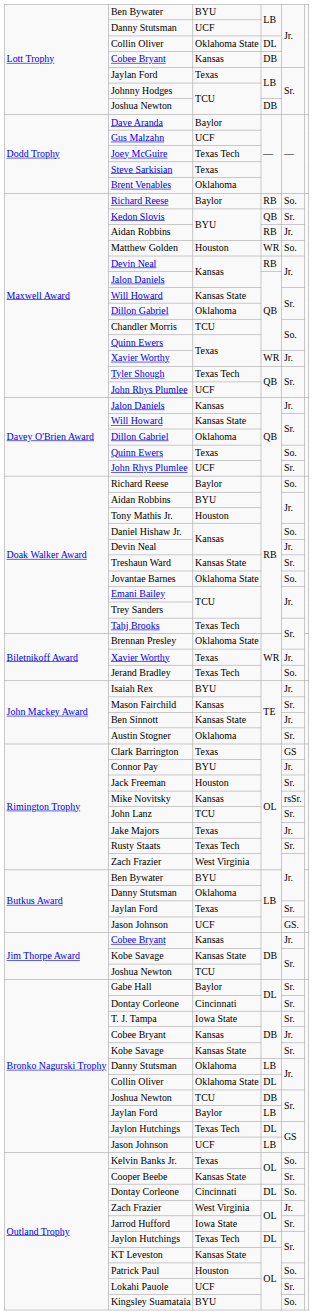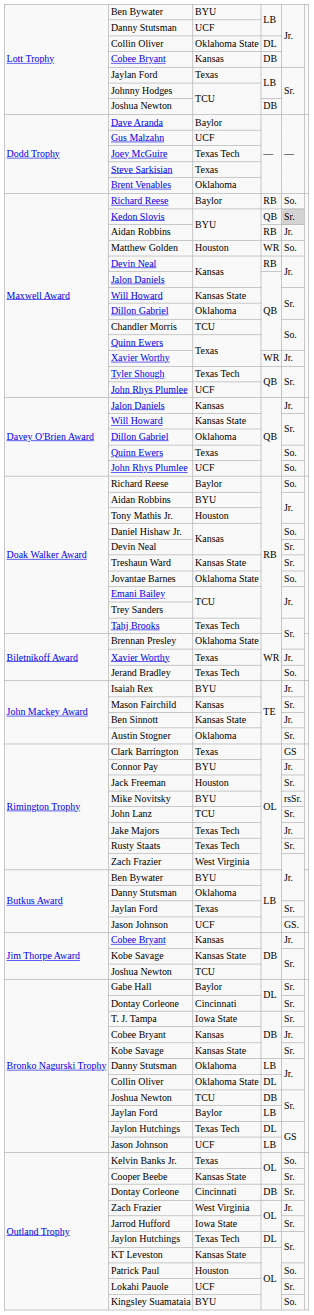Kedon Slovis | column 5: no background -> lightgrey background
Davey O'Brien Award / John Rhys Plumlee | column 5: Sr. -> So.
Doak Walker Award / Devin Neal | column 5: Jr. -> Sr.
Mike Novitsky | column 3: Kansas -> BYU
Jake Majors | column 3: Texas -> Texas Tech
Outland Trophy / Dontay Corleone | column 4: DL -> DB
Outland Trophy / Dontay Corleone | column 5: So. -> Sr.
